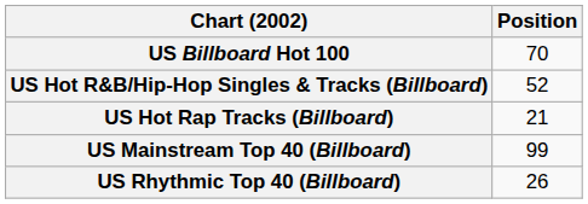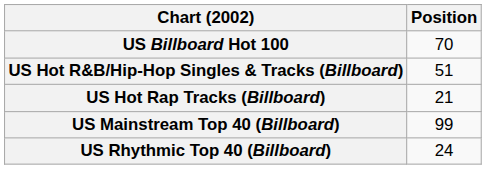US Hot R&B/Hip-Hop Singles & Tracks (Billboard) | Position: 52 -> 51
US Rhythmic Top 40 (Billboard) | Position: 26 -> 24
